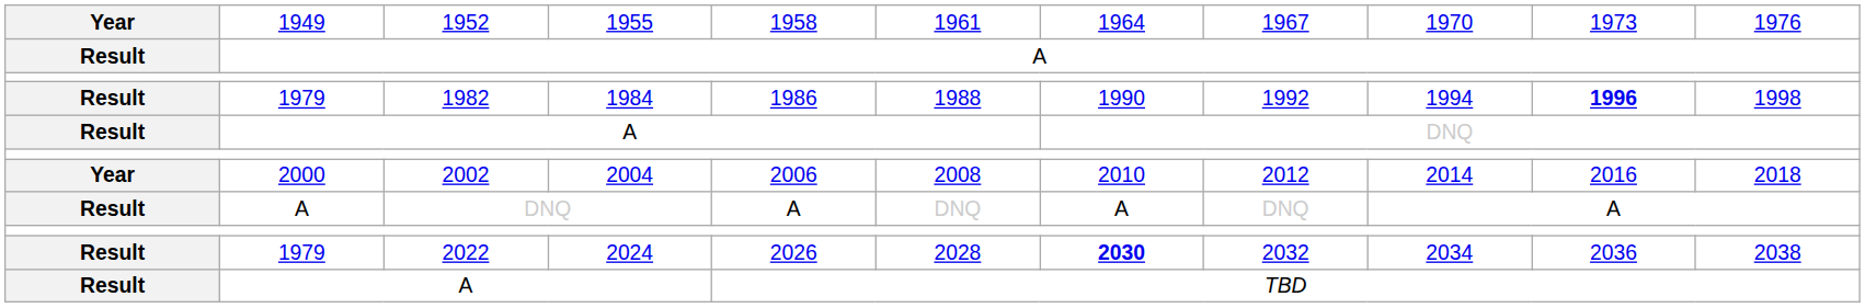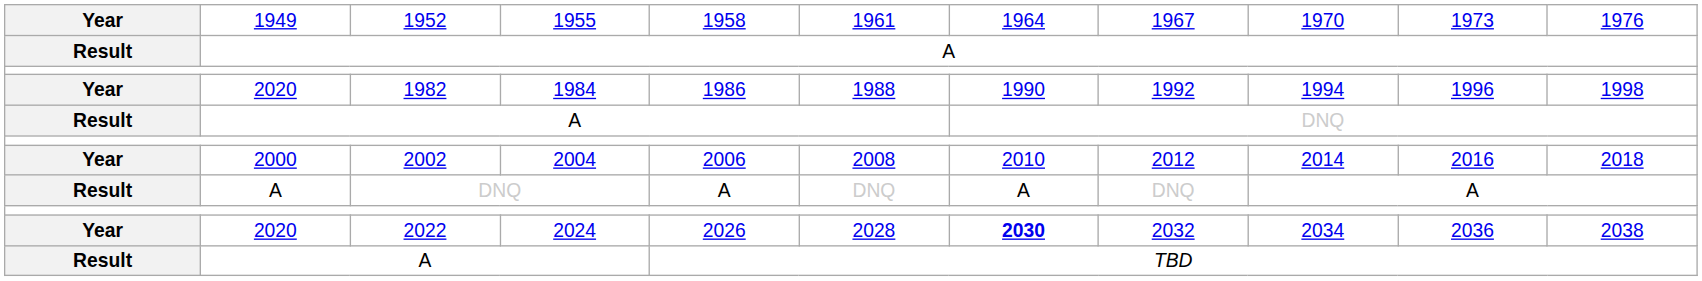1982 | column 1: Result -> Year
1982 | column 2: 1979 -> 2020
1982 | column 10: bold -> normal
2022 | column 1: Result -> Year
2022 | column 2: 1979 -> 2020
